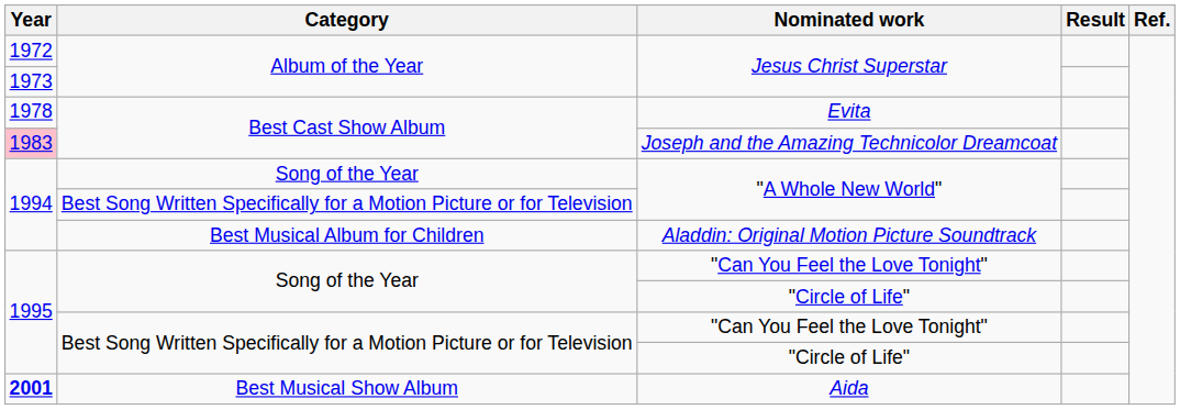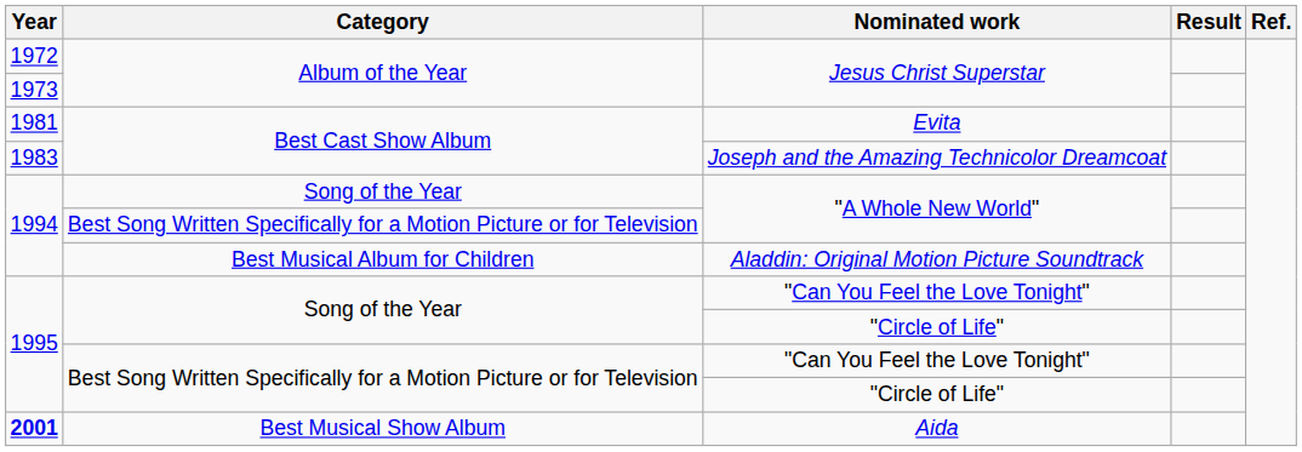Evita | Year: 1978 -> 1981
Joseph and the Amazing Technicolor Dreamcoat | Year: pink background -> no background
